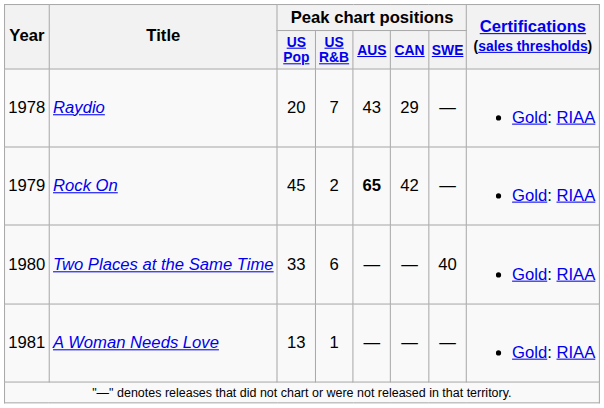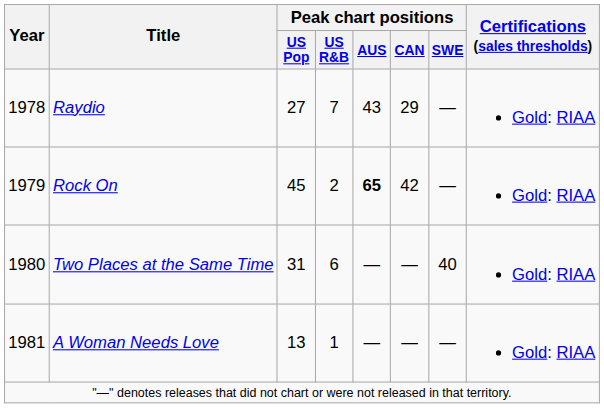Raydio | Peak chart positions / US Pop: 20 -> 27
Two Places at the Same Time | Peak chart positions / US Pop: 33 -> 31
